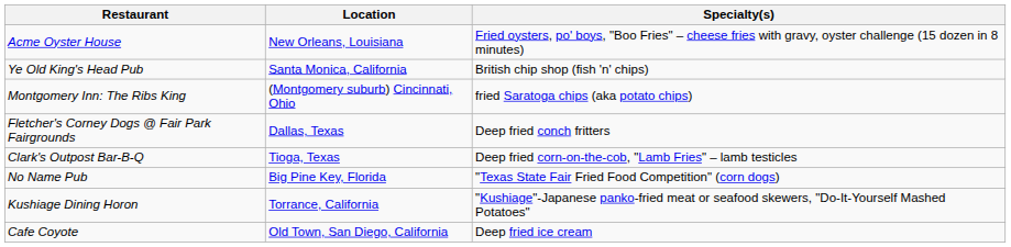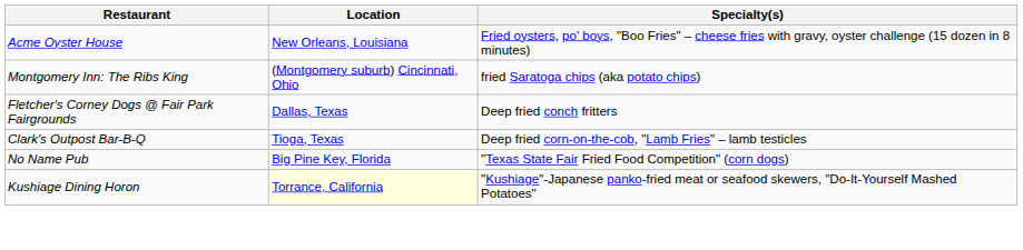- row: Ye Old King's Head Pub | Santa Monica, California | British chip shop (fish 'n' chips)
Kushiage Dining Horon | Location: no background -> lightyellow background
- row: Cafe Coyote | Old Town, San Diego, California | Deep fried ice cream
